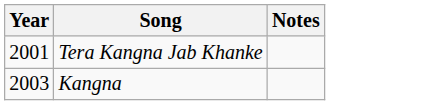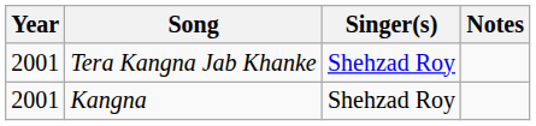+ column: Singer(s) | Shehzad Roy | Shehzad Roy
Kangna | Year: 2003 -> 2001
